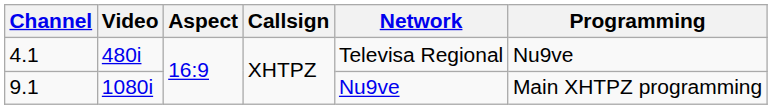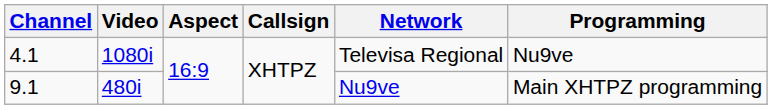4.1 | Video: 480i -> 1080i
9.1 | Video: 1080i -> 480i
